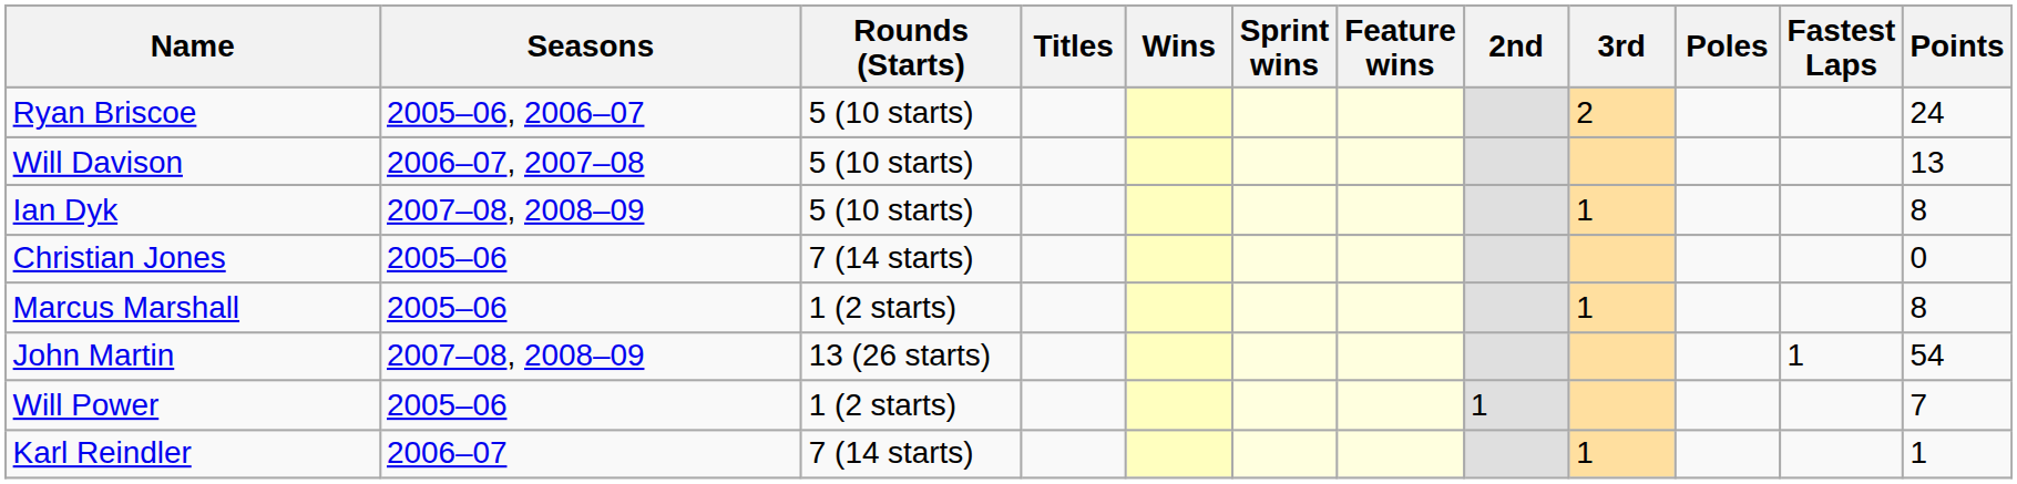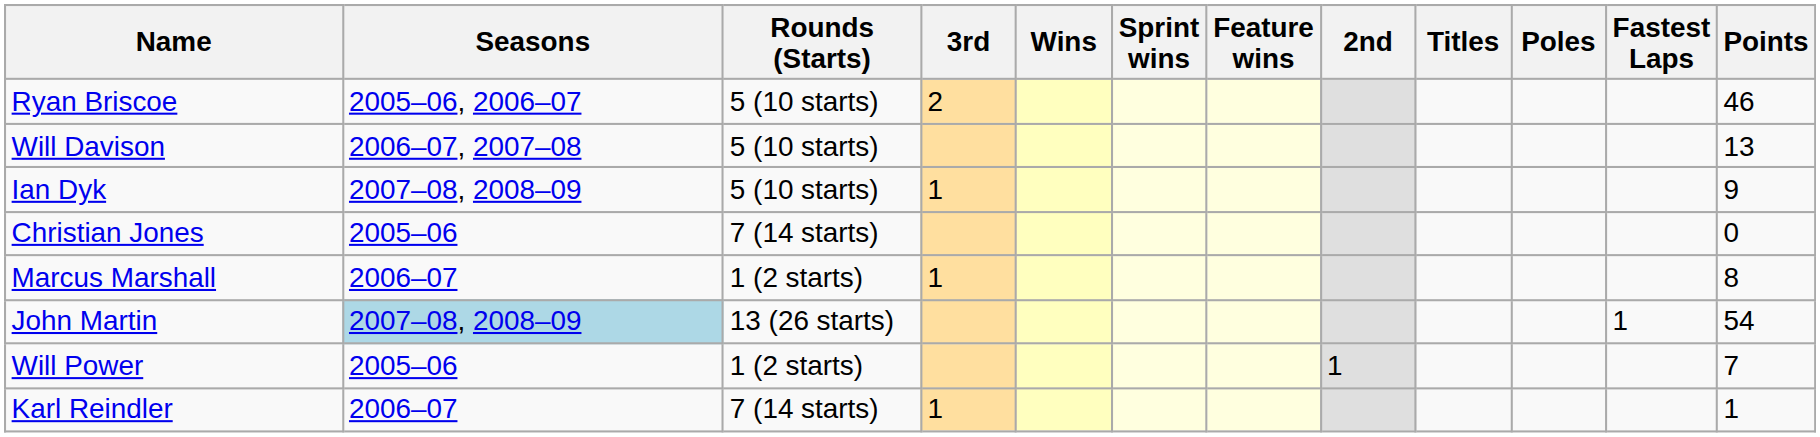columns swapped: Titles <-> 3rd
Ryan Briscoe | Points: 24 -> 46
Ian Dyk | Points: 8 -> 9
Marcus Marshall | Seasons: 2005–06 -> 2006–07
John Martin | Seasons: no background -> lightblue background
